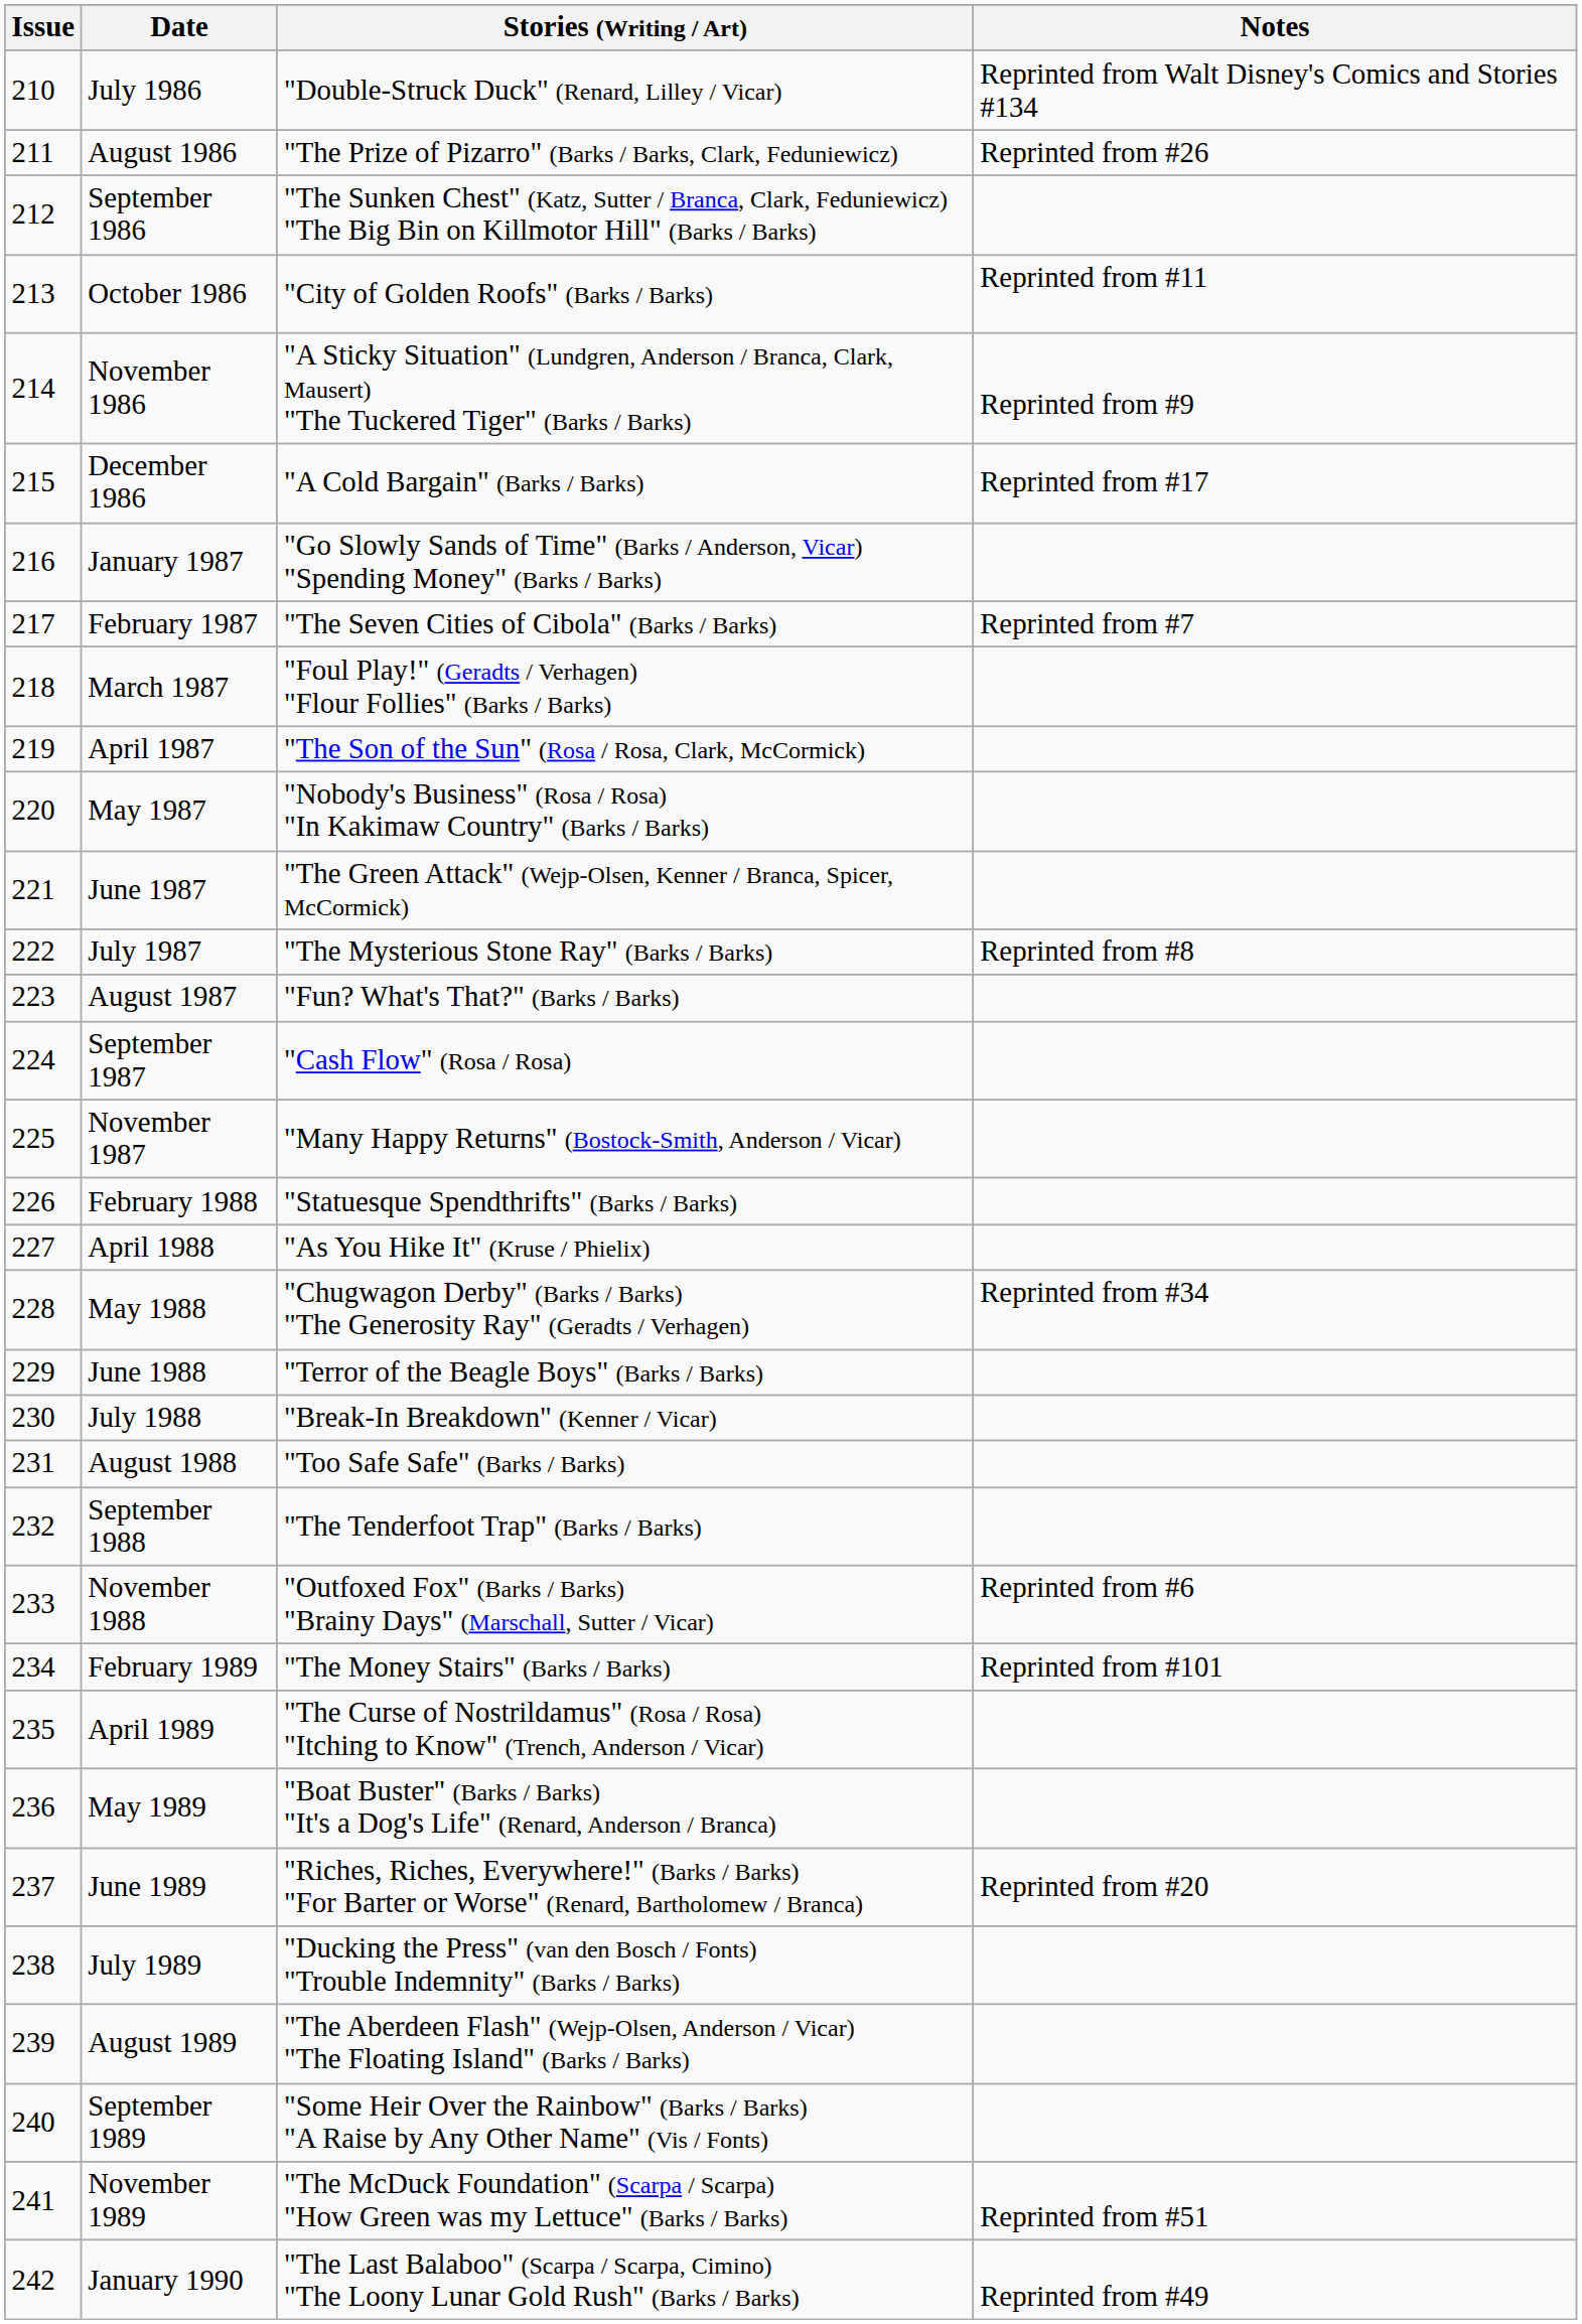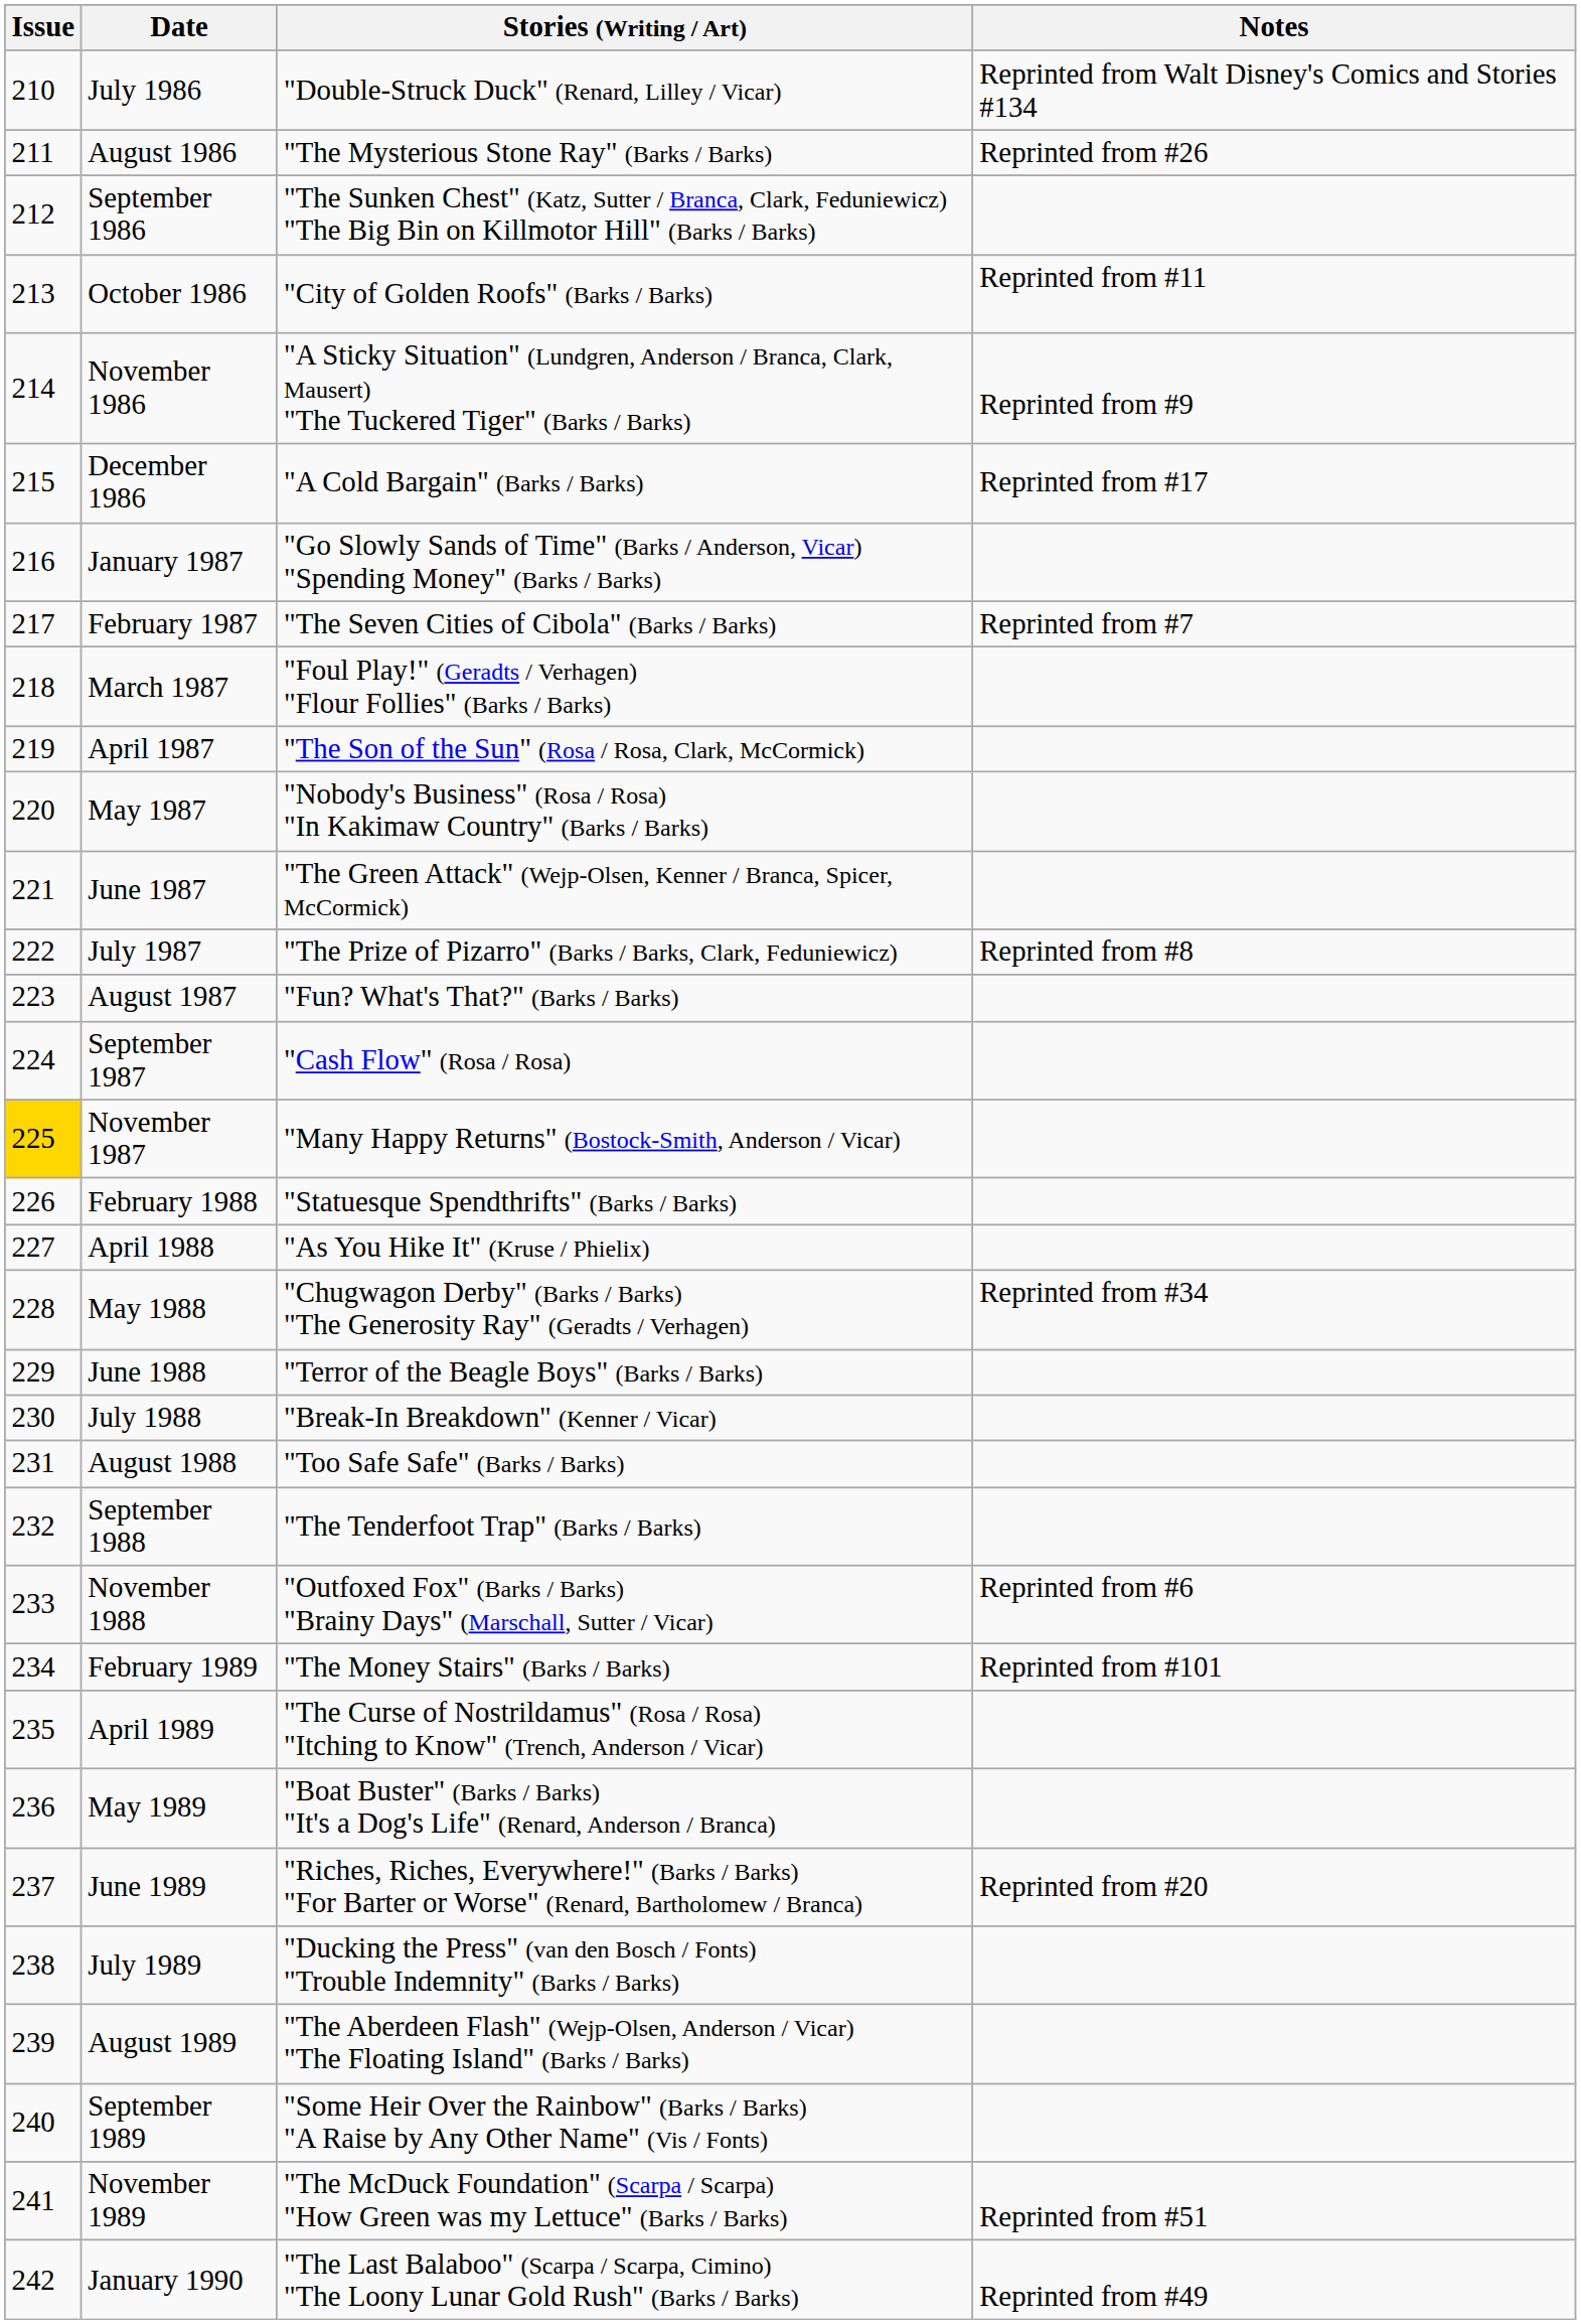August 1986 | Stories (Writing / Art): "The Prize of Pizarro" (Barks / Barks, Clark, Feduniewicz) -> "The Mysterious Stone Ray" (Barks / Barks)
July 1987 | Stories (Writing / Art): "The Mysterious Stone Ray" (Barks / Barks) -> "The Prize of Pizarro" (Barks / Barks, Clark, Feduniewicz)
November 1987 | Issue: no background -> gold background
